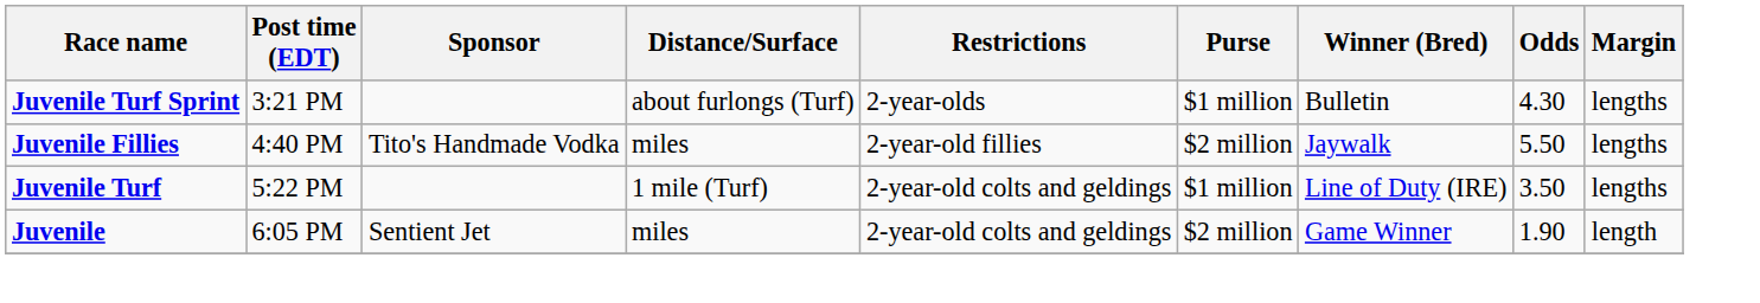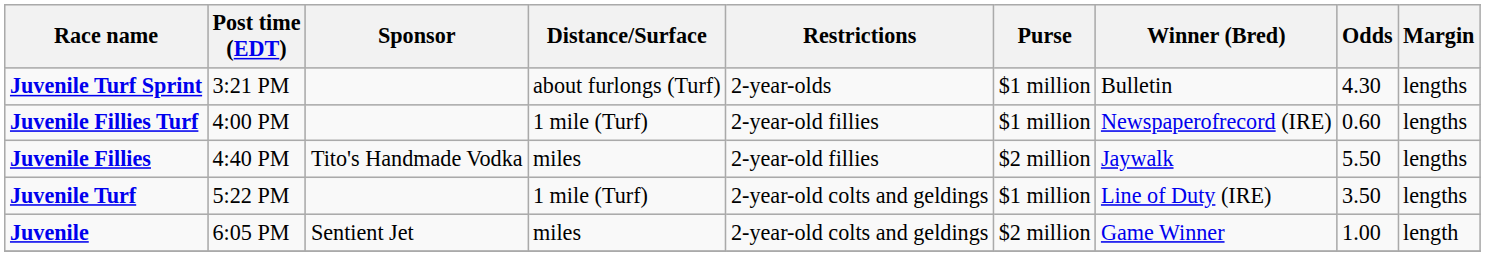+ row: Juvenile Fillies Turf | 4:00 PM | 1 mile (Turf) | 2-year-old fillies | $1 million | Newspaperofrecord (IRE) | 0.60 | lengths
Juvenile | Odds: 1.90 -> 1.00
